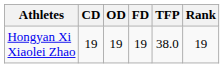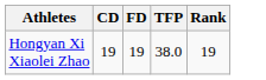- column: OD | 19
